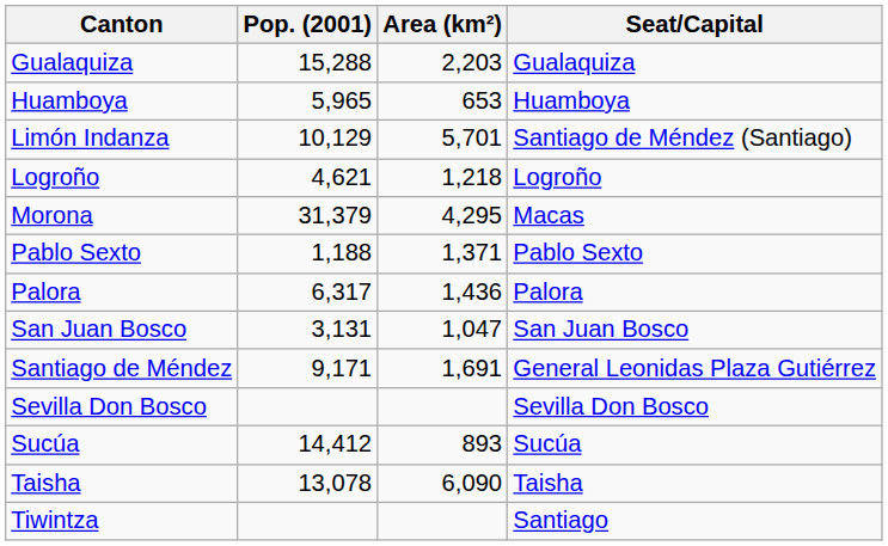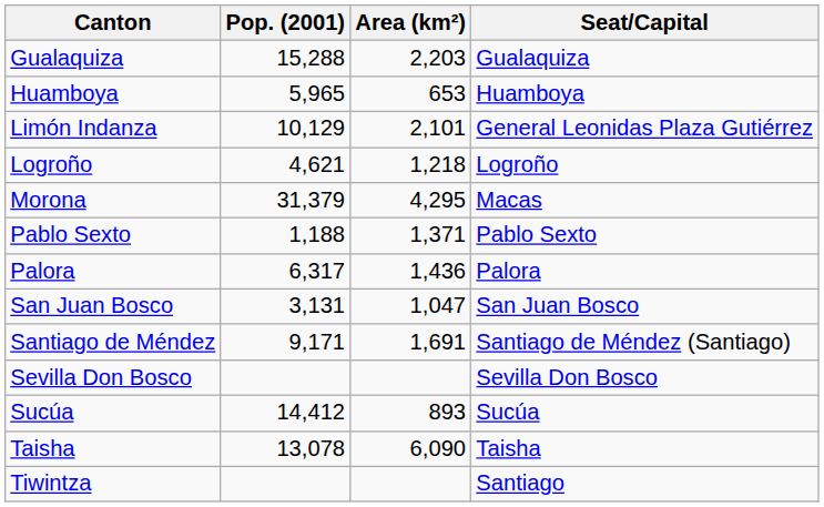Limón Indanza | Area (km²): 5,701 -> 2,101
Limón Indanza | Seat/Capital: Santiago de Méndez (Santiago) -> General Leonidas Plaza Gutiérrez
Santiago de Méndez | Seat/Capital: General Leonidas Plaza Gutiérrez -> Santiago de Méndez (Santiago)
